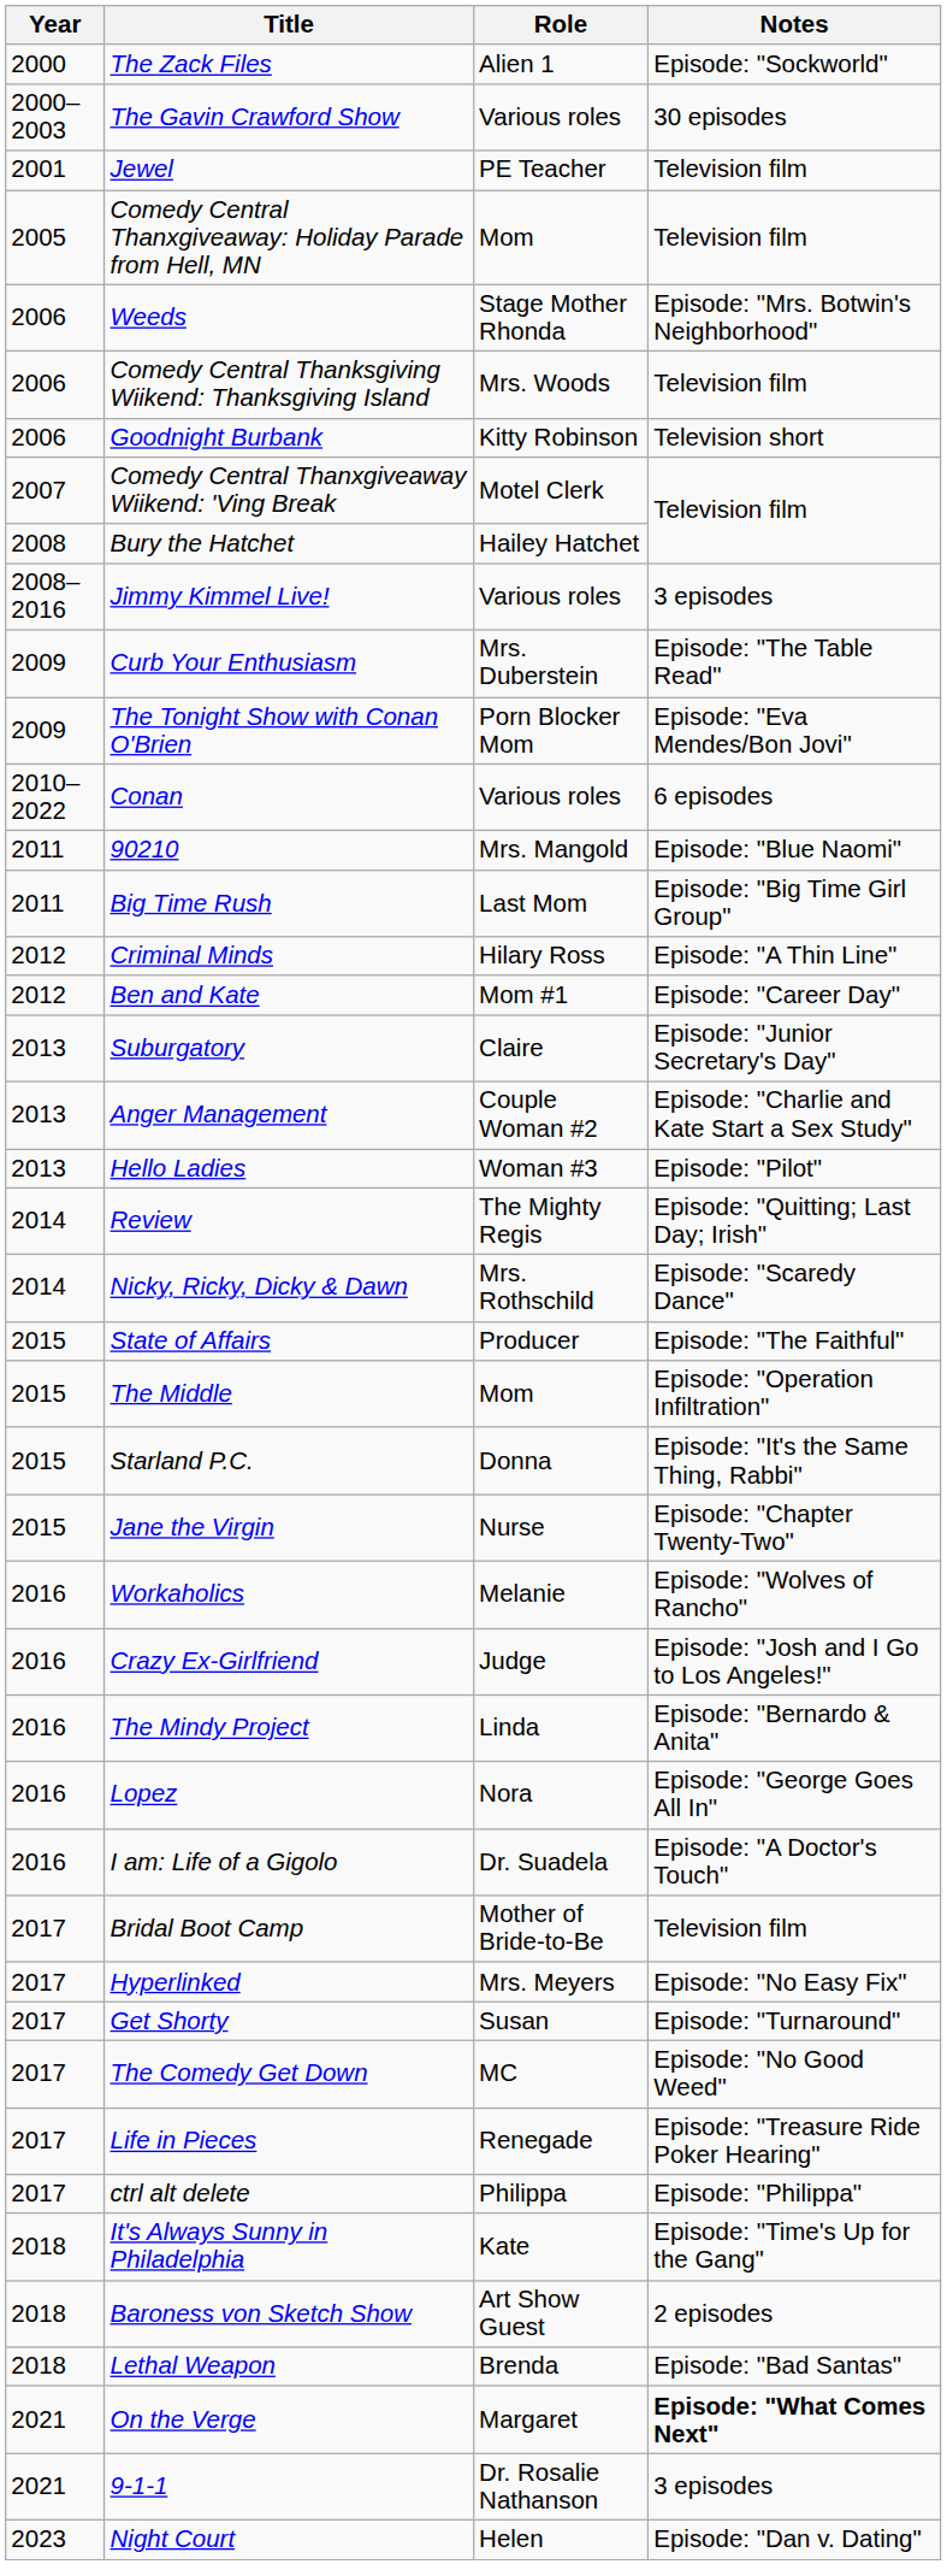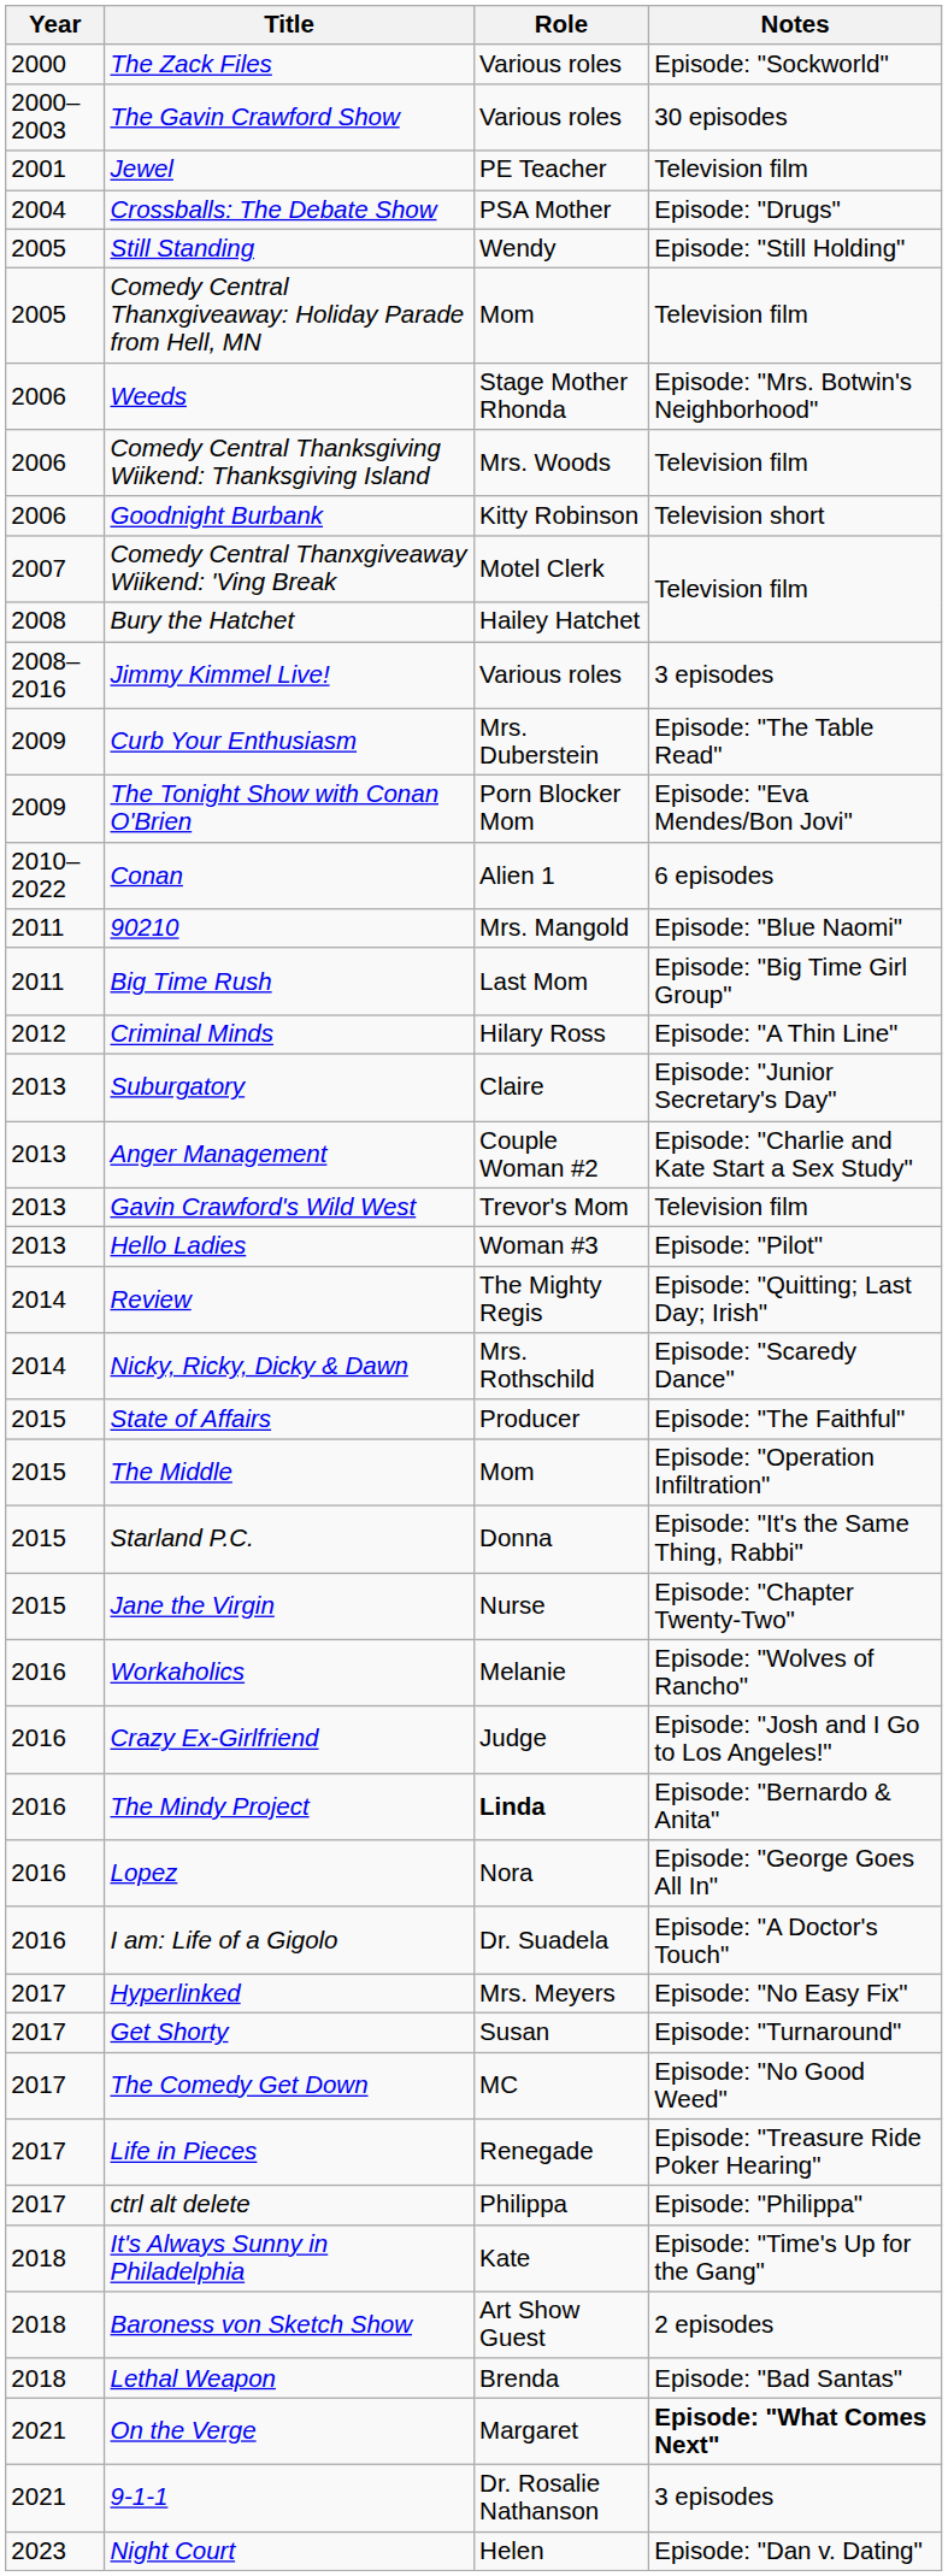The Zack Files | Role: Alien 1 -> Various roles
+ row: 2004 | Crossballs: The Debate Show | PSA Mother | Episode: "Drugs"
+ row: 2005 | Still Standing | Wendy | Episode: "Still Holding"
Conan | Role: Various roles -> Alien 1
- row: 2012 | Ben and Kate | Mom #1 | Episode: "Career Day"
+ row: 2013 | Gavin Crawford's Wild West | Trevor's Mom | Television film
The Mindy Project | Role: normal -> bold
- row: 2017 | Bridal Boot Camp | Mother of Bride-to-Be | Television film
